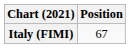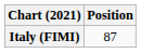Italy (FIMI) | Position: 67 -> 87
